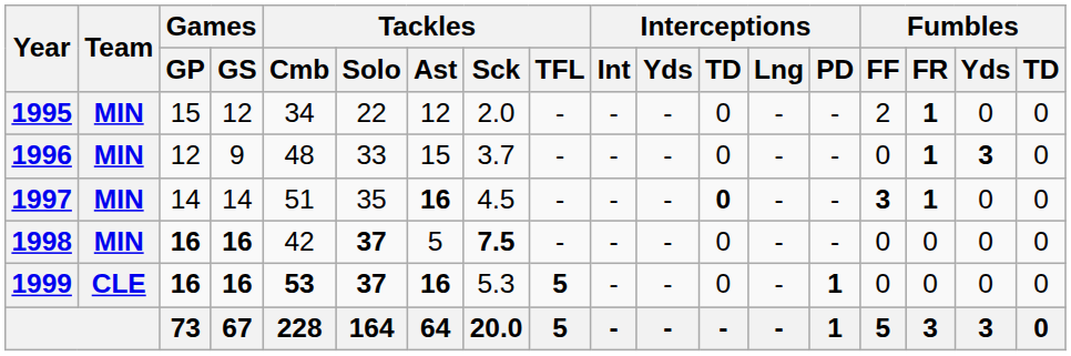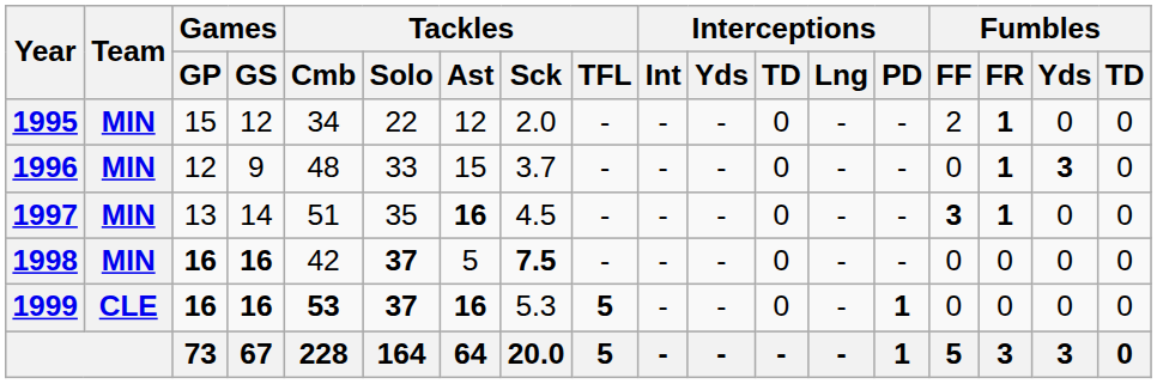1997 | Games / GP: 14 -> 13
1997 | Interceptions / TD: bold -> normal
